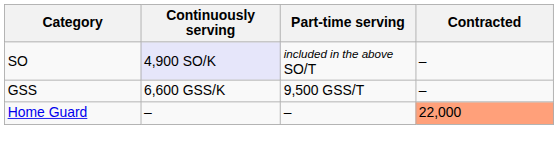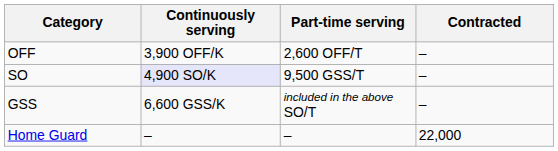+ row: OFF | 3,900 OFF/K | 2,600 OFF/T | –
SO | Part-time serving: included in the above SO/T -> 9,500 GSS/T
GSS | Part-time serving: 9,500 GSS/T -> included in the above SO/T
Home Guard | Contracted: lightsalmon background -> no background
